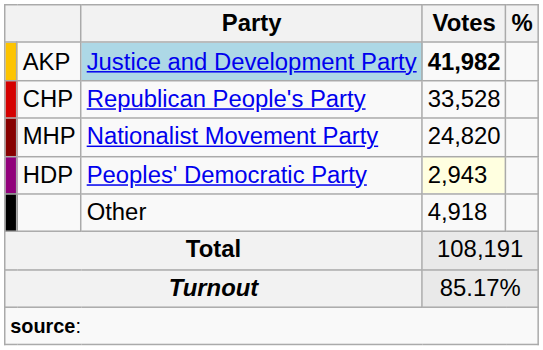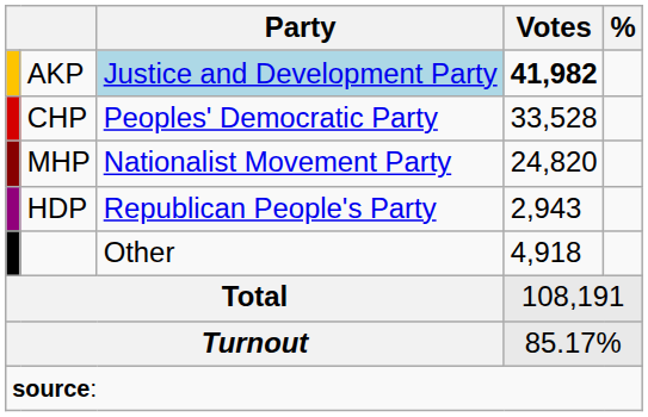CHP | Party: Republican People's Party -> Peoples' Democratic Party
HDP | Party: Peoples' Democratic Party -> Republican People's Party
HDP | Votes: lightyellow background -> no background
